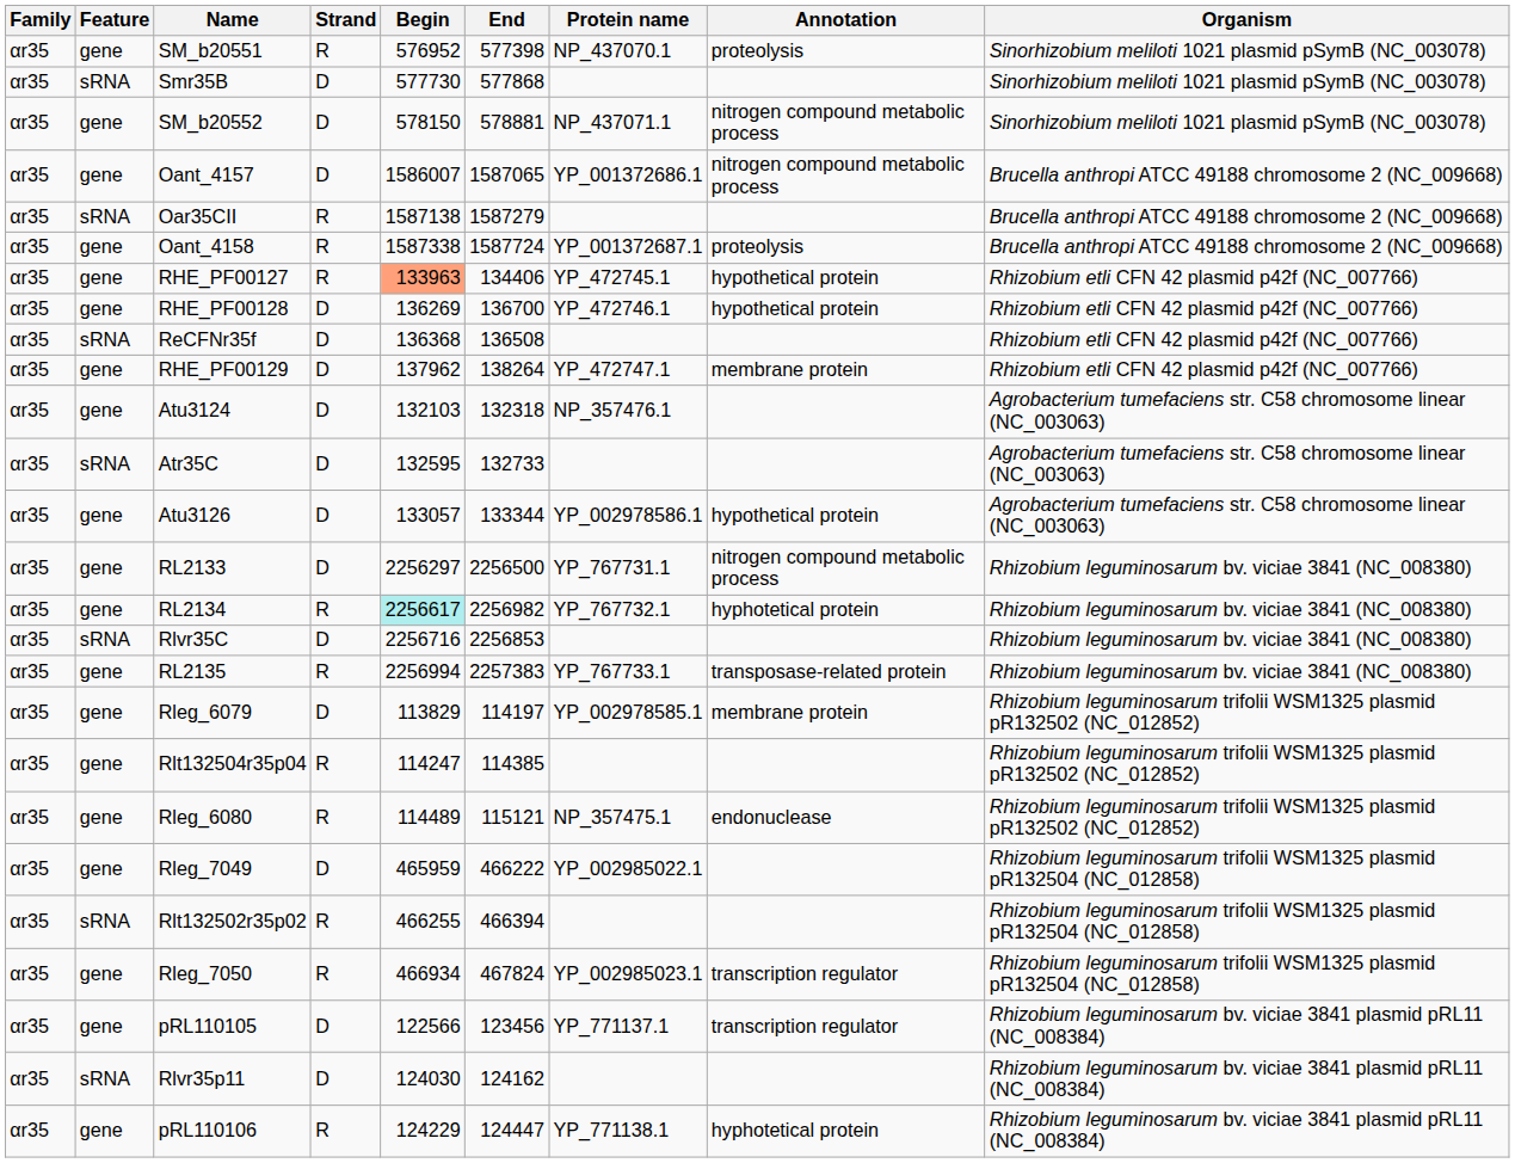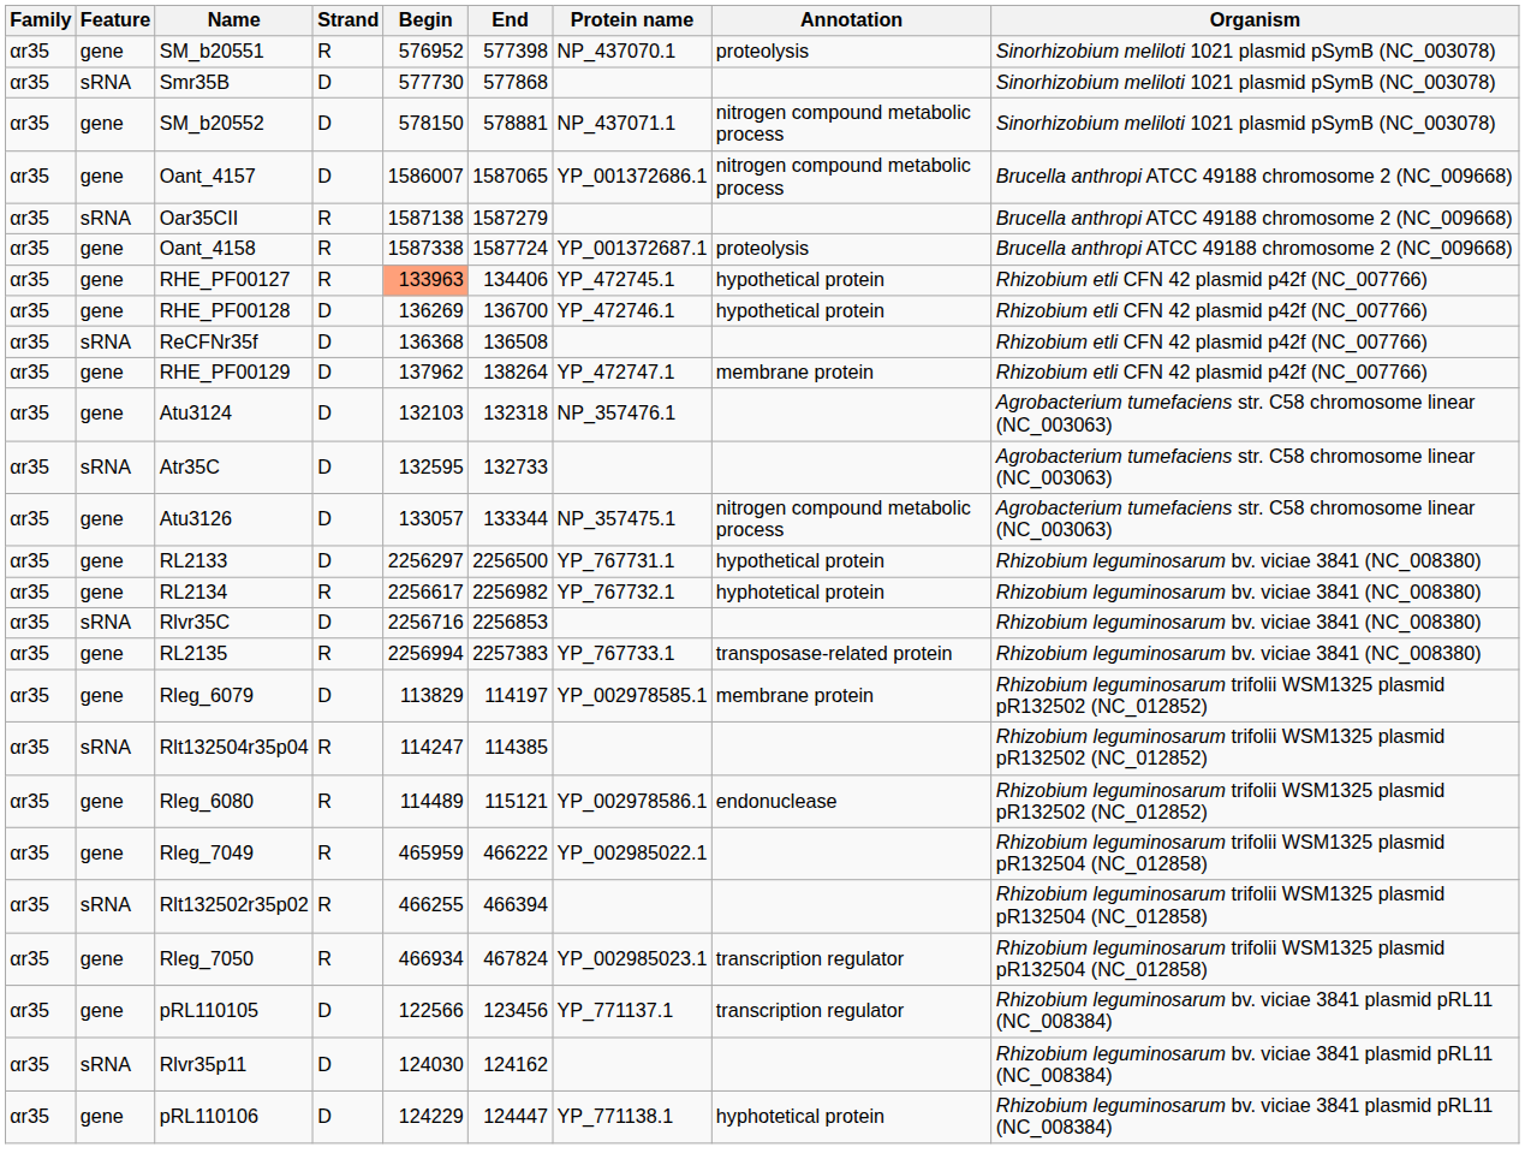Atu3126 | Protein name: YP_002978586.1 -> NP_357475.1
Atu3126 | Annotation: hypothetical protein -> nitrogen compound metabolic process
RL2133 | Annotation: nitrogen compound metabolic process -> hypothetical protein
RL2134 | Begin: paleturquoise background -> no background
Rlt132504r35p04 | Feature: gene -> sRNA
Rleg_6080 | Protein name: NP_357475.1 -> YP_002978586.1
Rleg_7049 | Strand: D -> R
pRL110106 | Strand: R -> D
